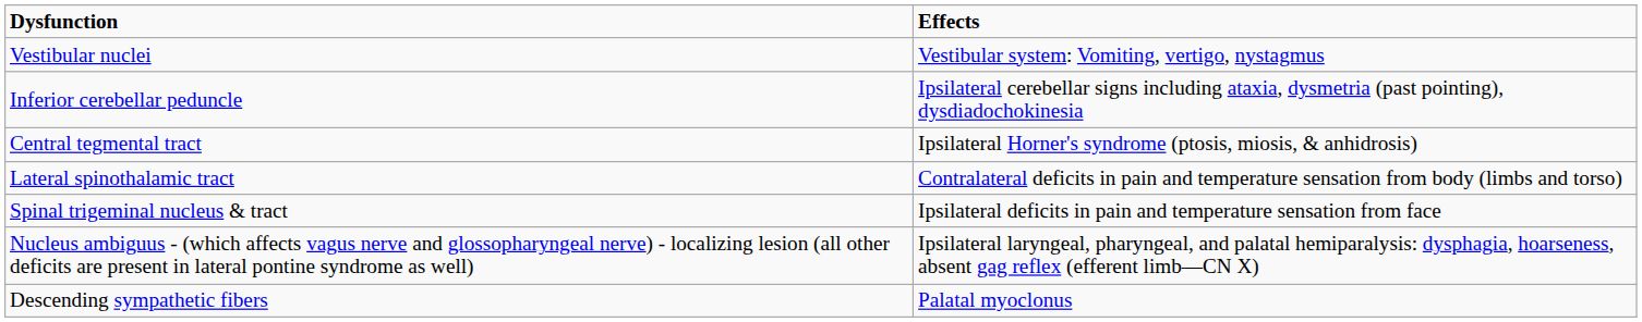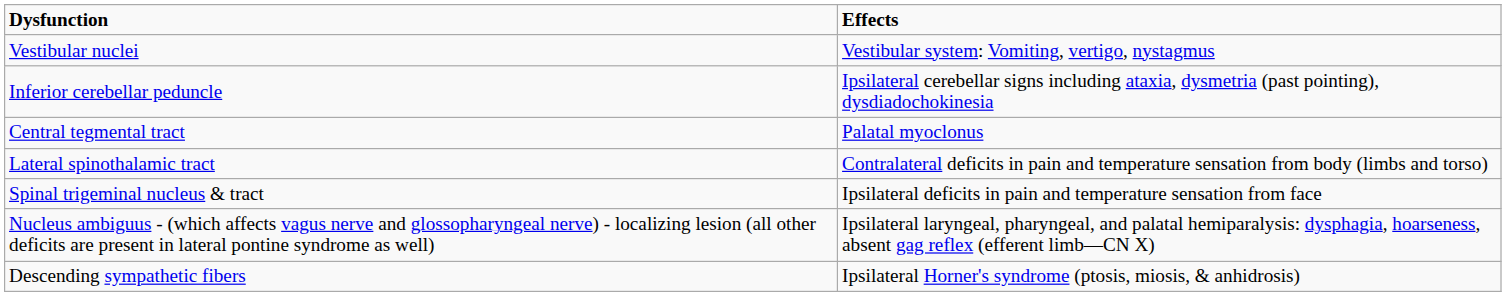Central tegmental tract | Effects: Ipsilateral Horner's syndrome (ptosis, miosis, & anhidrosis) -> Palatal myoclonus
Descending sympathetic fibers | Effects: Palatal myoclonus -> Ipsilateral Horner's syndrome (ptosis, miosis, & anhidrosis)
